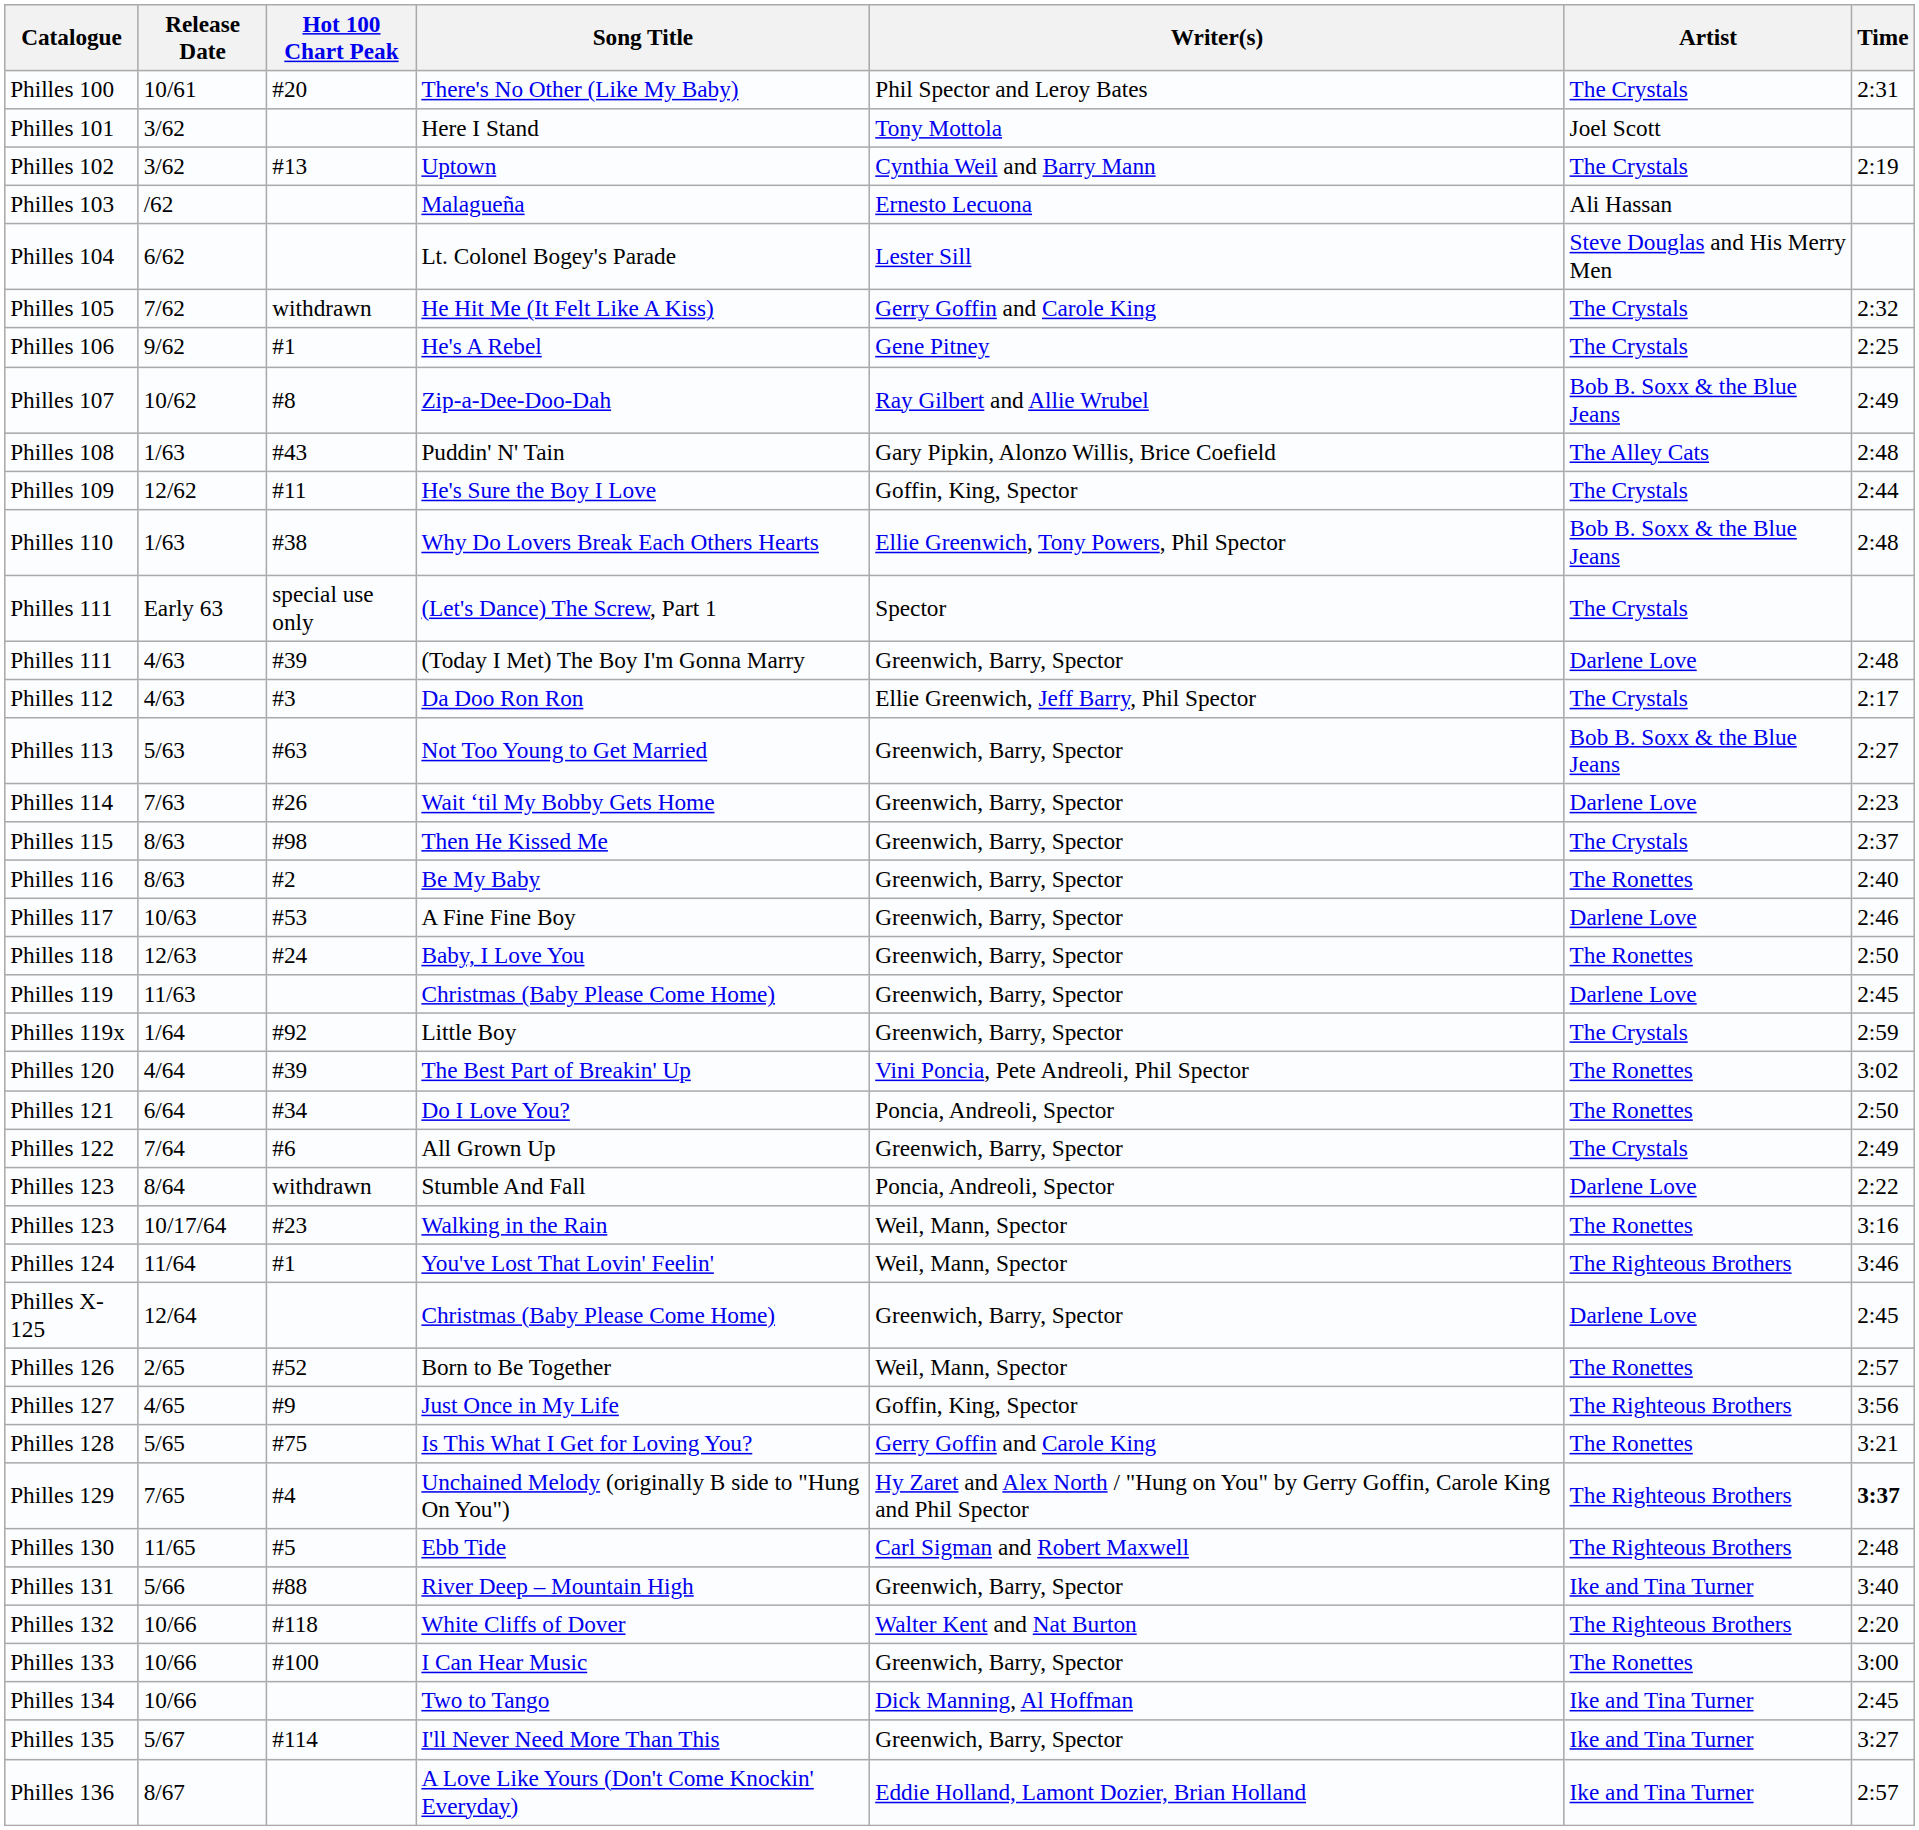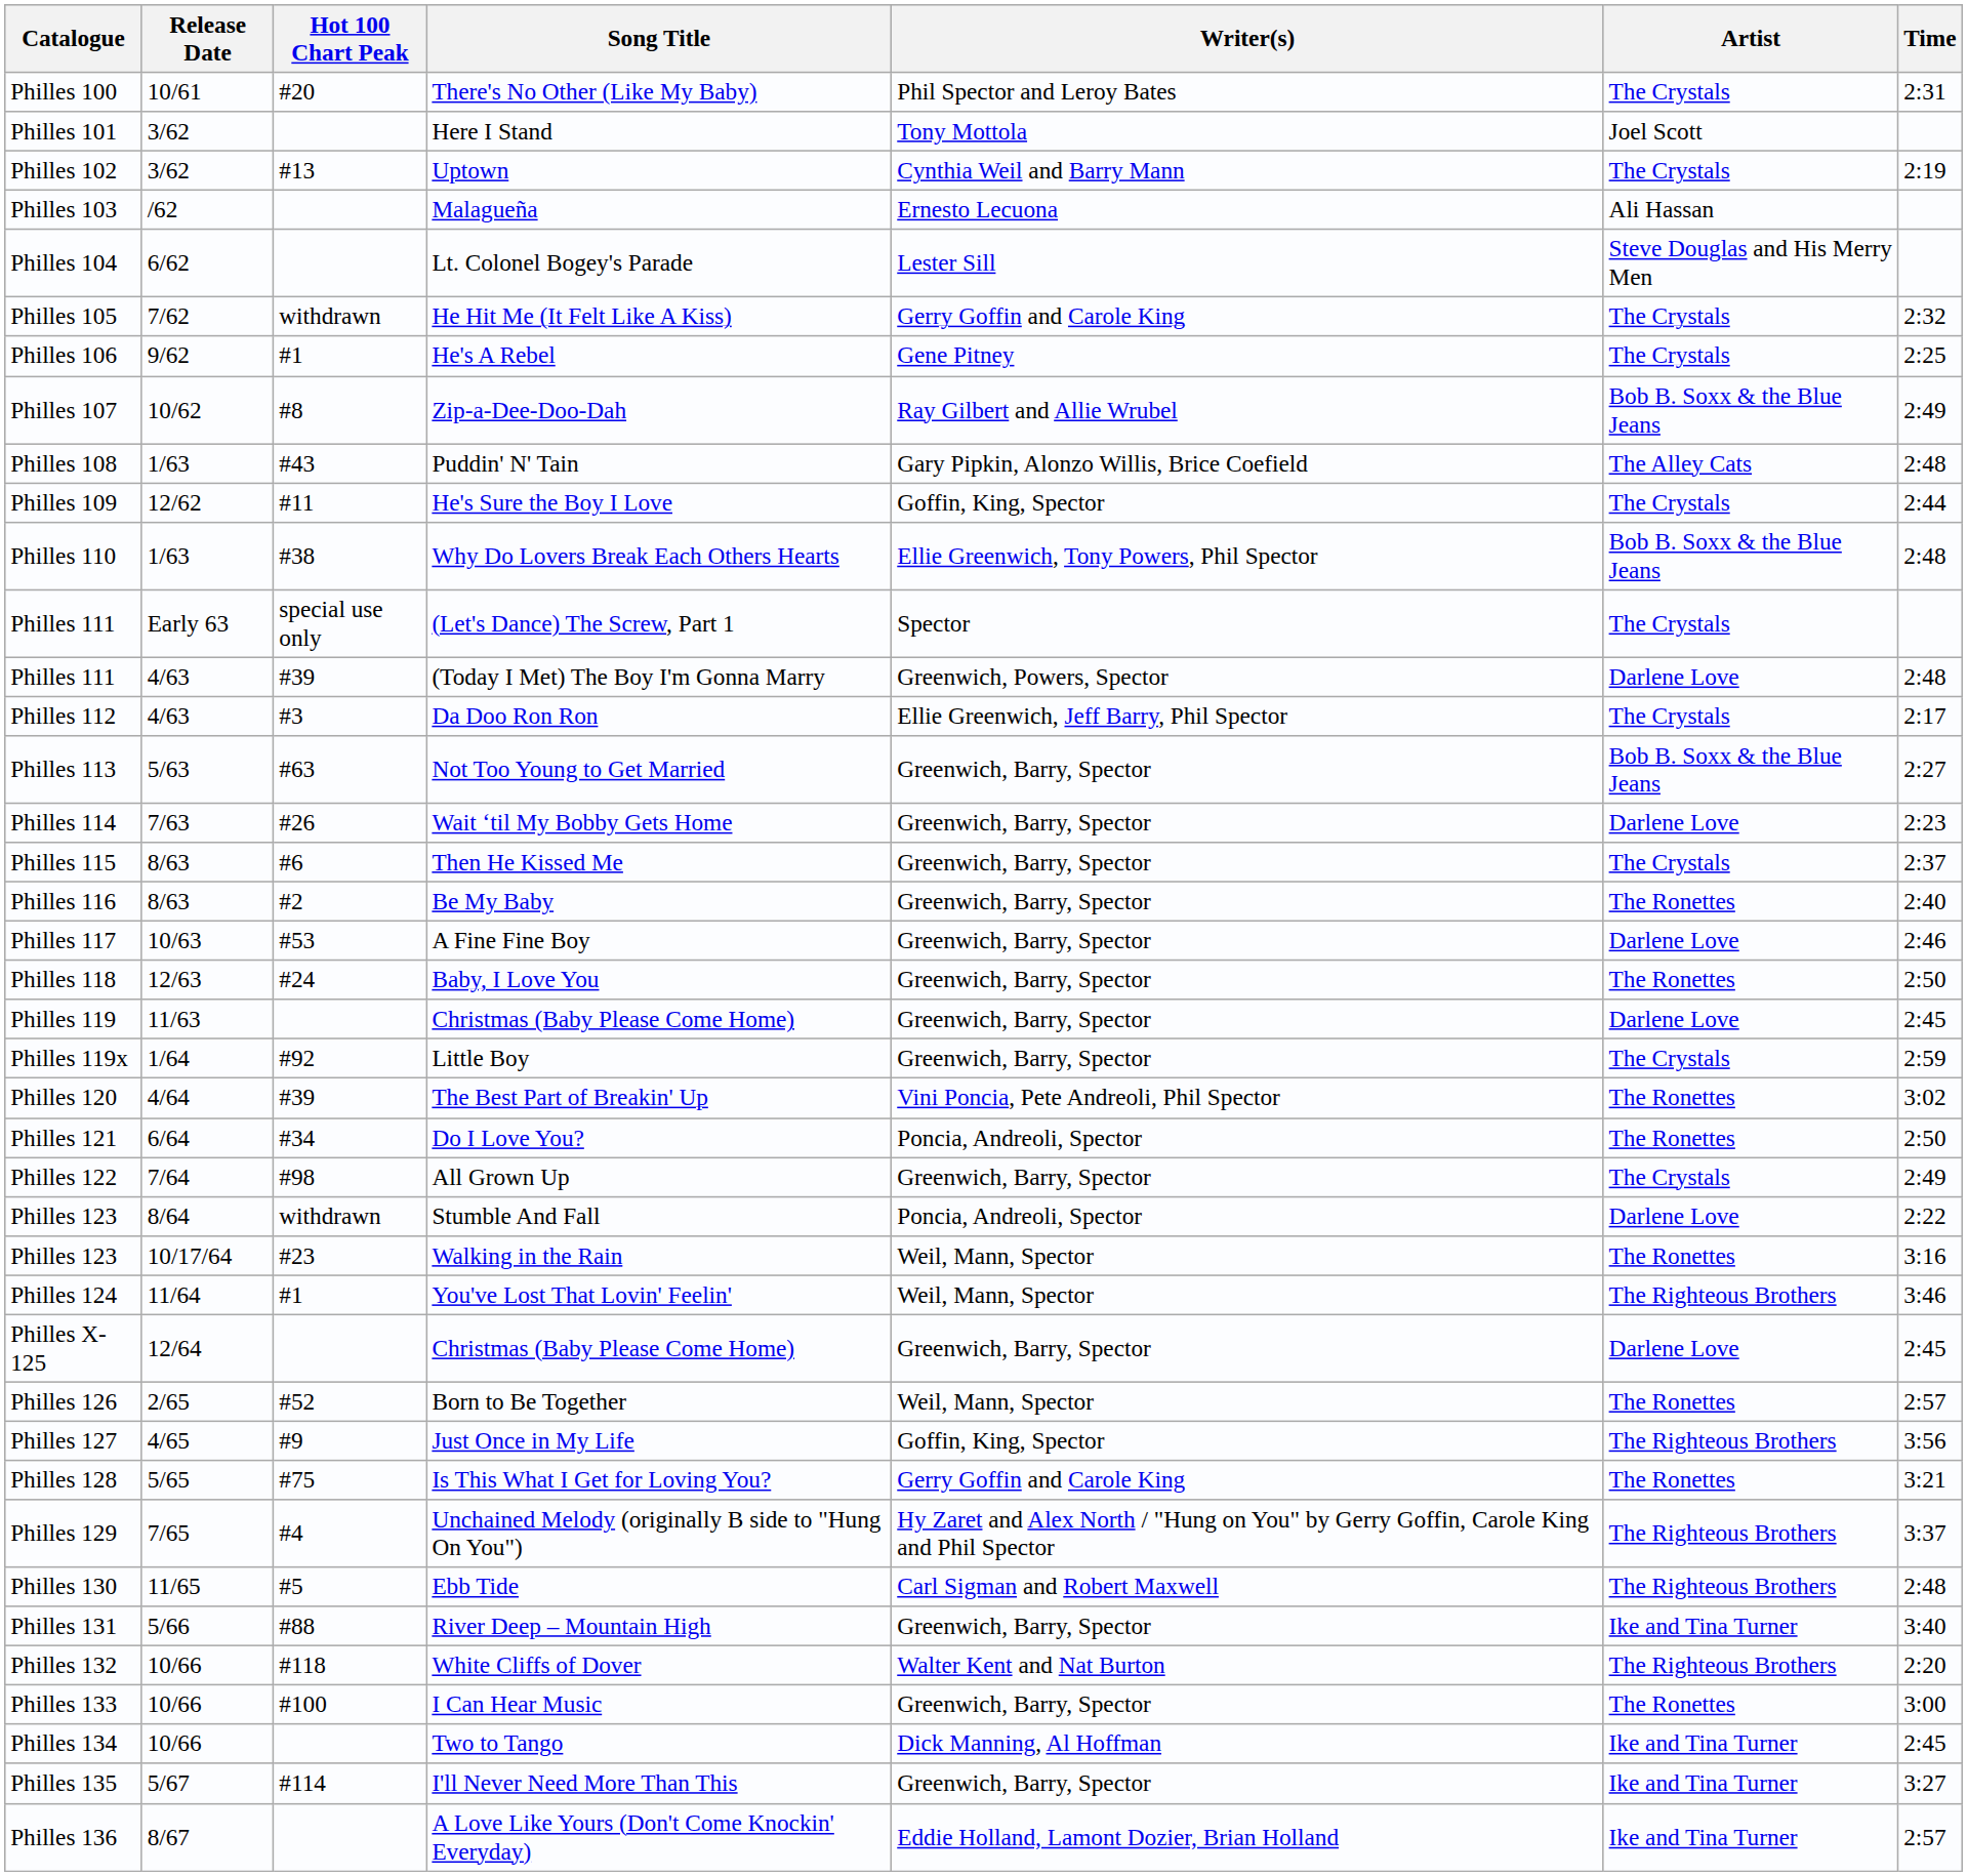(Today I Met) The Boy I'm Gonna Marry | Writer(s): Greenwich, Barry, Spector -> Greenwich, Powers, Spector
Then He Kissed Me | Hot 100 Chart Peak: #98 -> #6
All Grown Up | Hot 100 Chart Peak: #6 -> #98
Unchained Melody (originally B side to "Hung On You") | Time: bold -> normal
